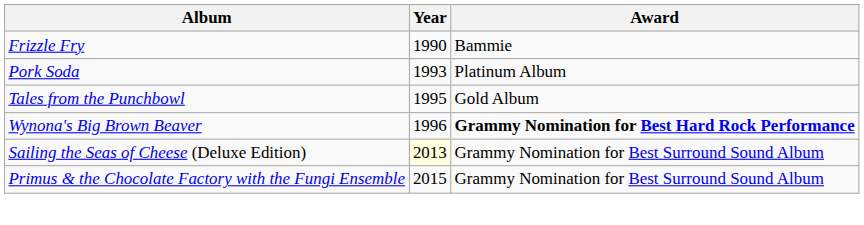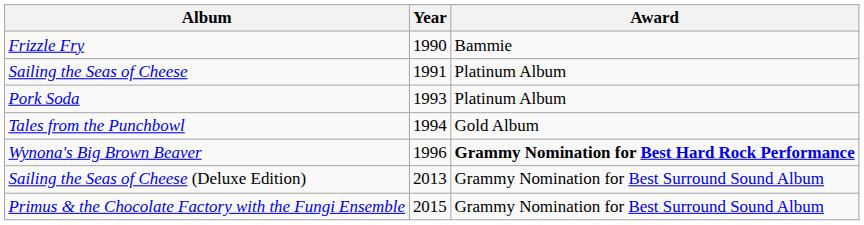+ row: Sailing the Seas of Cheese | 1991 | Platinum Album
Tales from the Punchbowl | Year: 1995 -> 1994
Sailing the Seas of Cheese (Deluxe Edition) | Year: lightyellow background -> no background
